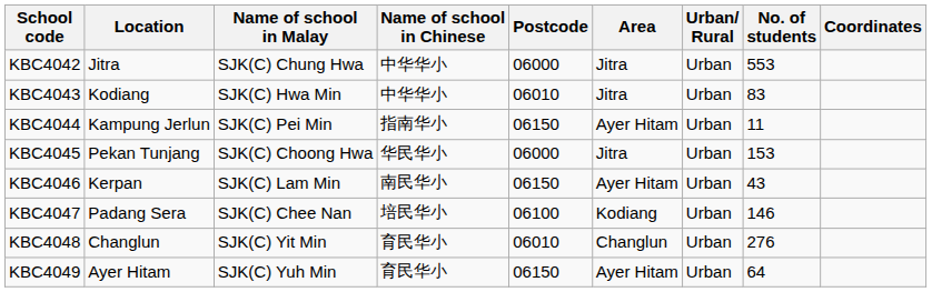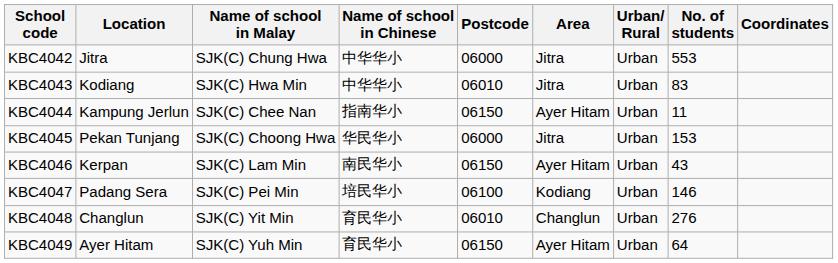KBC4044 | Name of school in Malay: SJK(C) Pei Min -> SJK(C) Chee Nan
KBC4047 | Name of school in Malay: SJK(C) Chee Nan -> SJK(C) Pei Min
